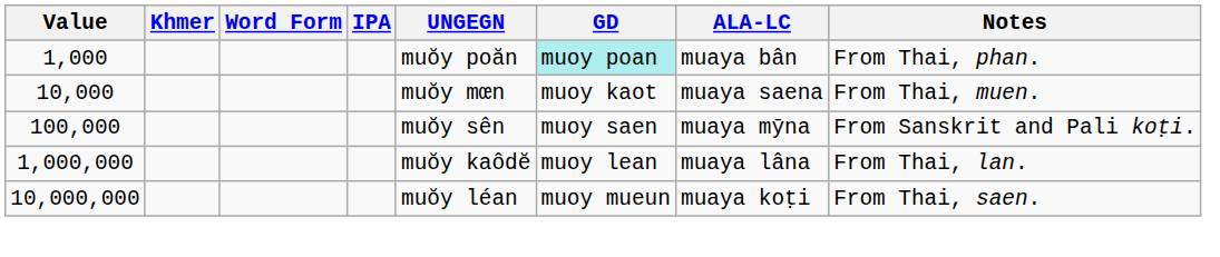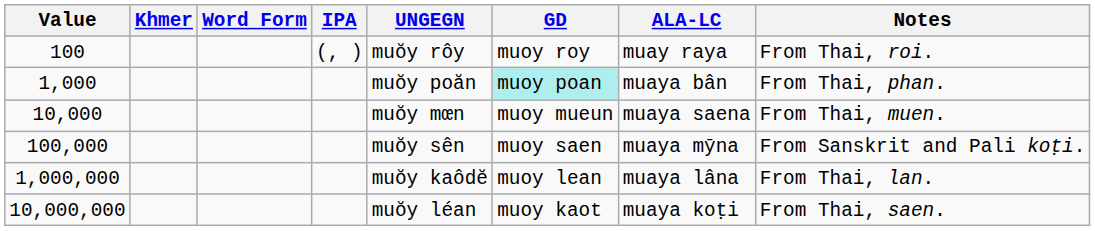+ row: 100 | (, ) | muŏy rôy | muoy roy | muay raya | From Thai, roi.
10,000 | GD: muoy kaot -> muoy mueun
10,000,000 | GD: muoy mueun -> muoy kaot
